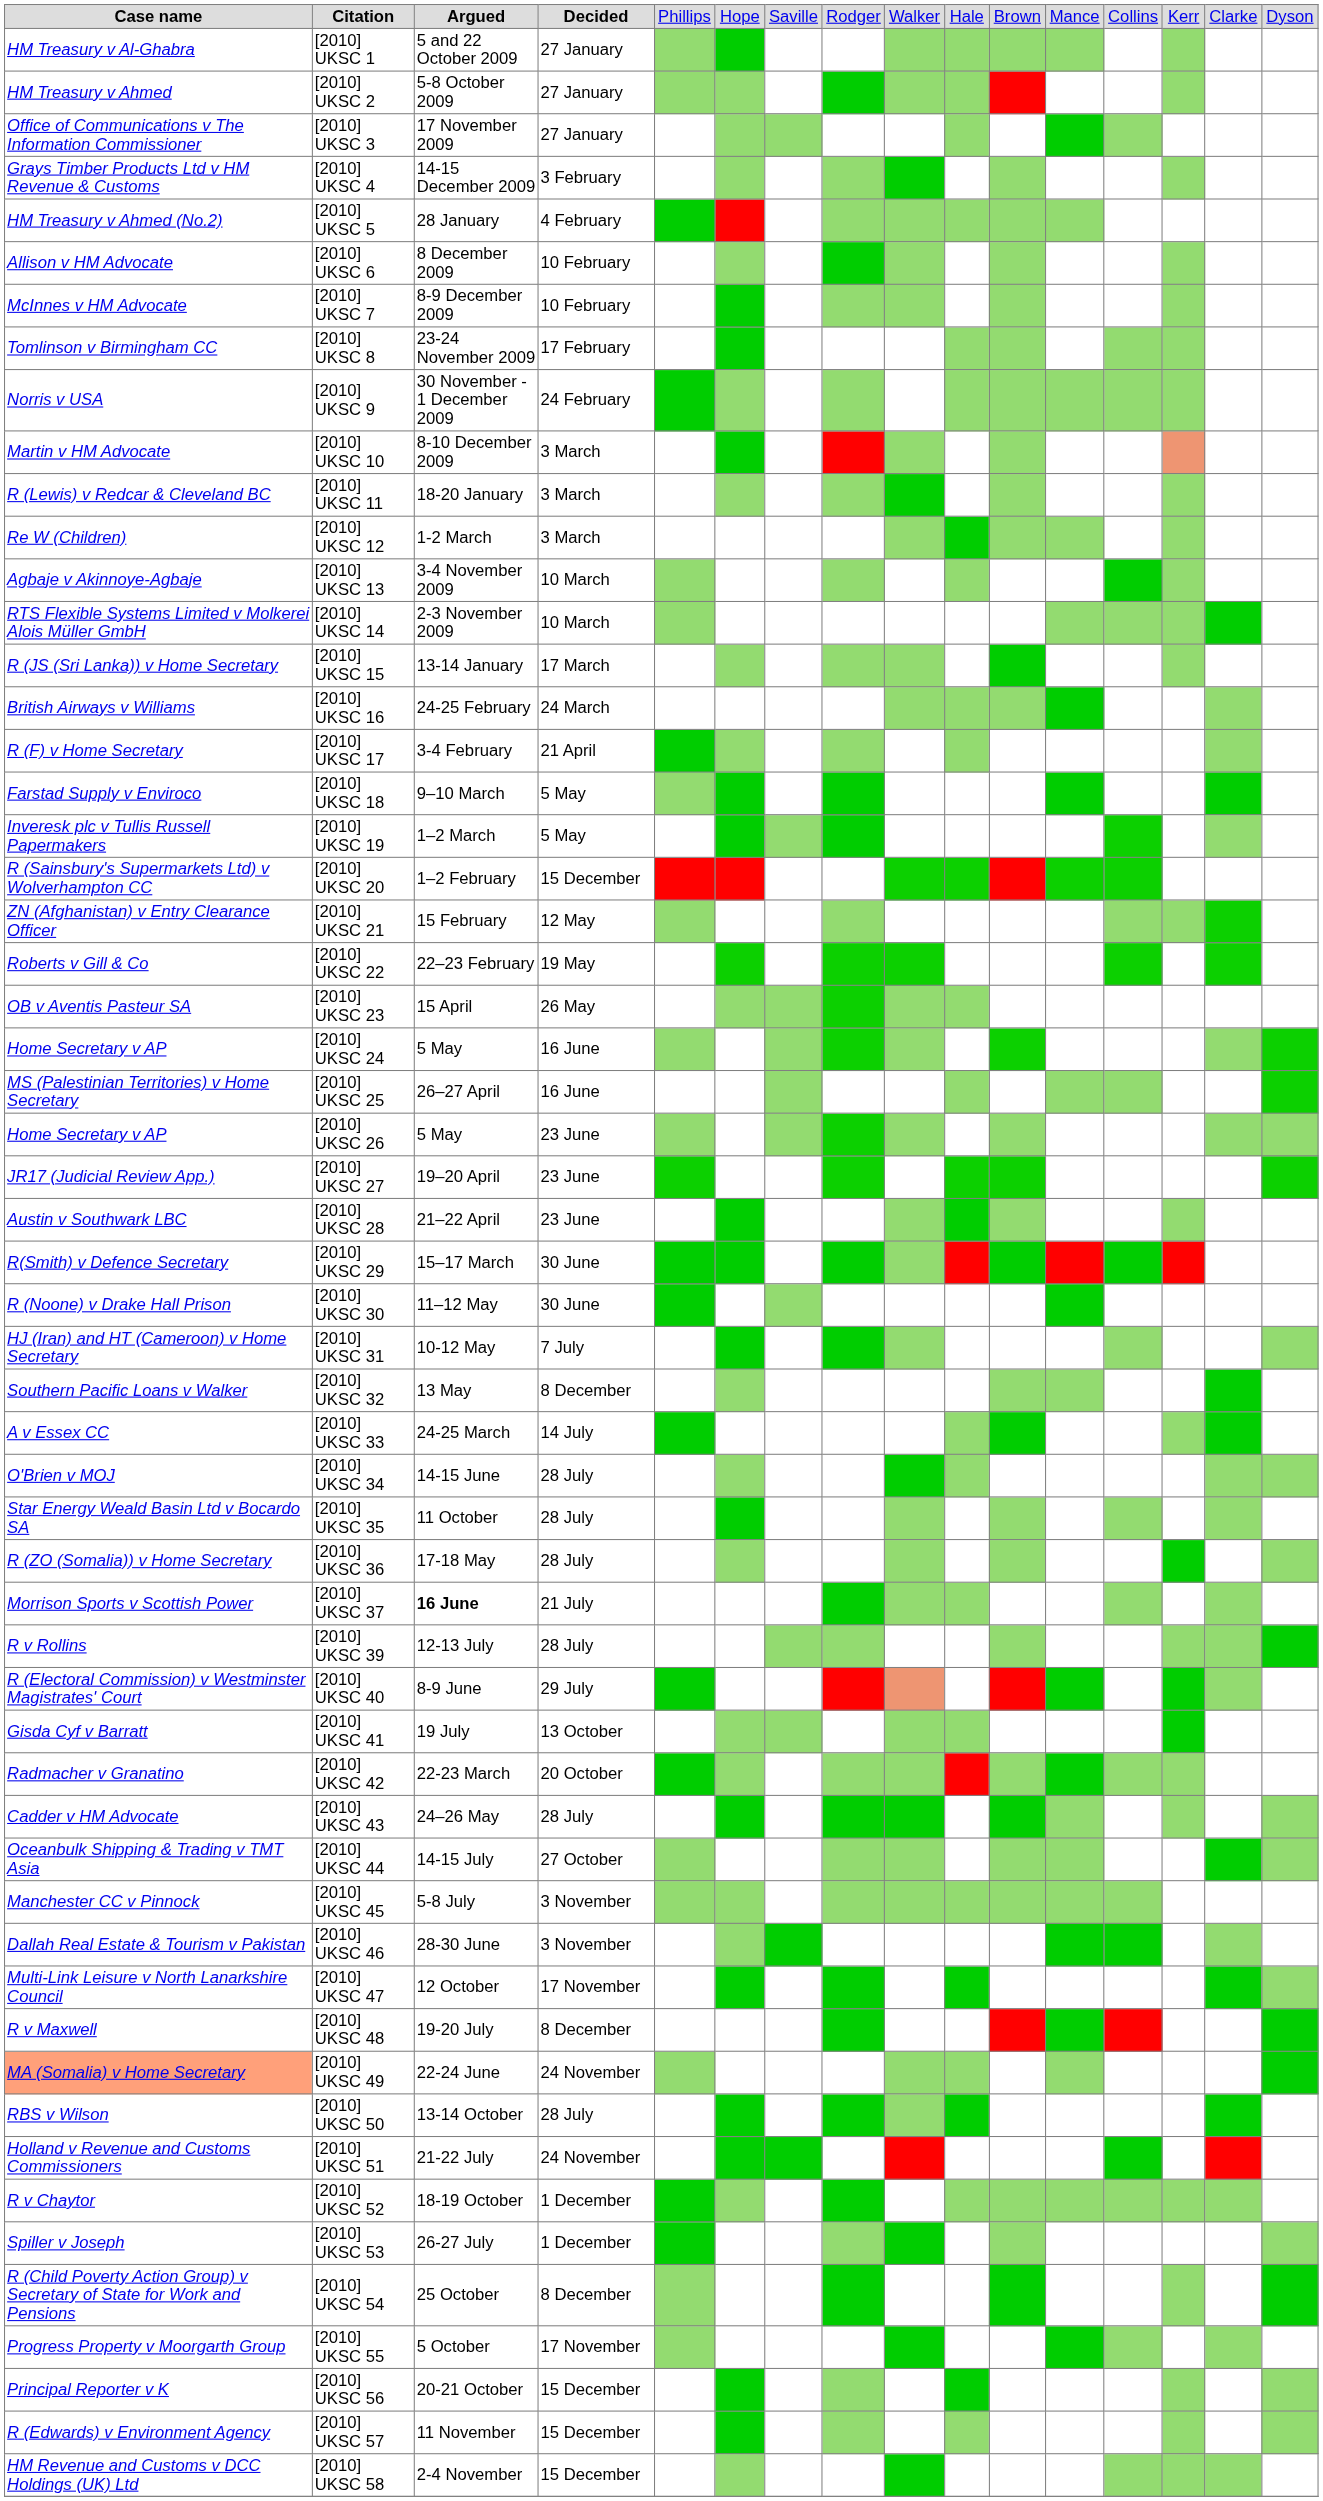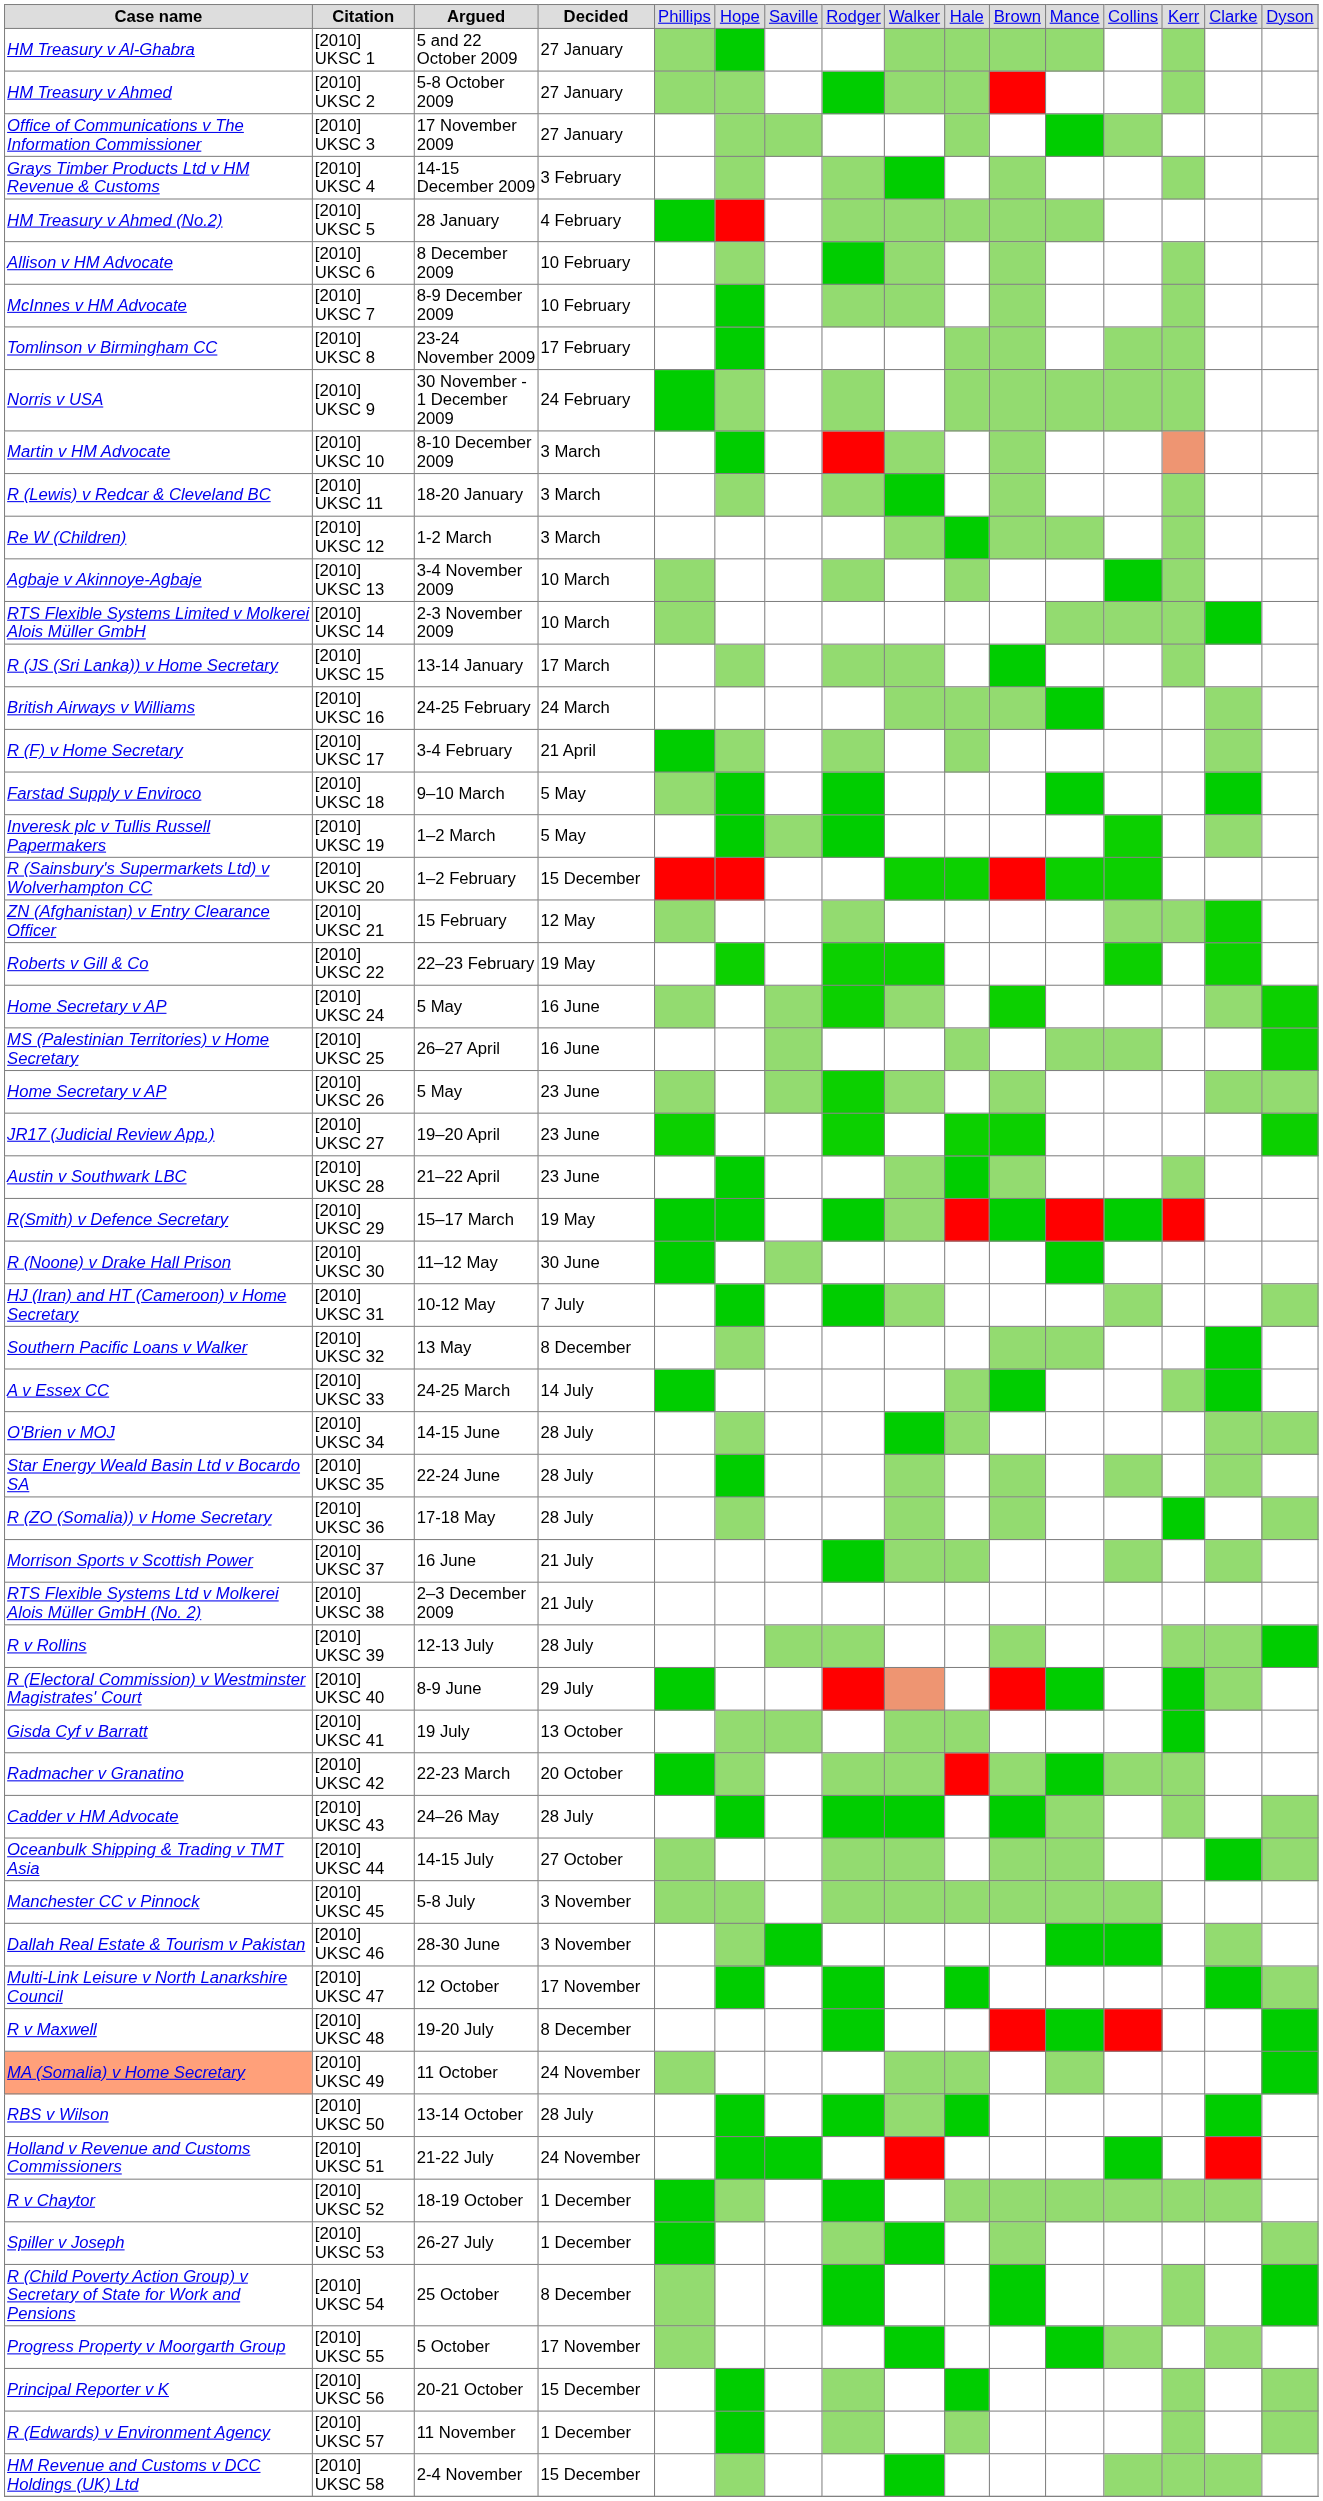- row: OB v Aventis Pasteur SA | [2010] UKSC 23 | 15 April | 26 May
[2010] UKSC 29 | column 4: 30 June -> 19 May
[2010] UKSC 35 | column 3: 11 October -> 22-24 June
[2010] UKSC 37 | column 3: bold -> normal
+ row: RTS Flexible Systems Ltd v Molkerei Alois Müller GmbH (No. 2) | [2010] UKSC 38 | 2–3 December 2009 | 21 July
[2010] UKSC 49 | column 3: 22-24 June -> 11 October
[2010] UKSC 57 | column 4: 15 December -> 1 December
